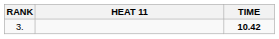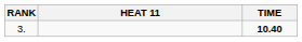3. | TIME: 10.42 -> 10.40
